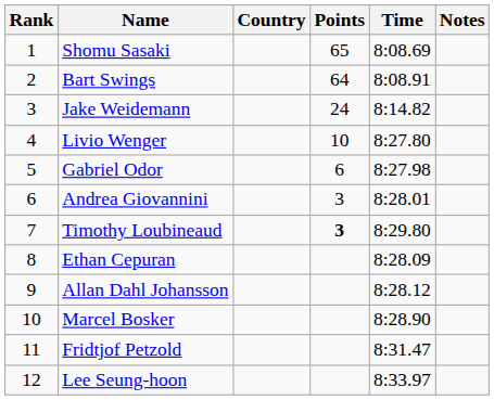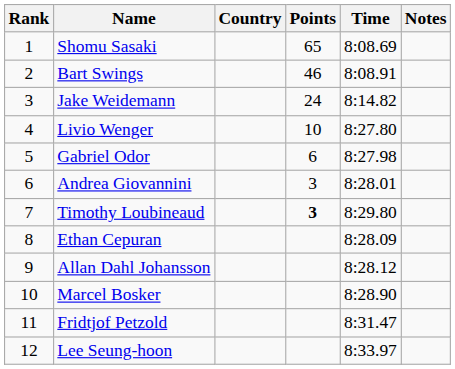Bart Swings | Points: 64 -> 46
